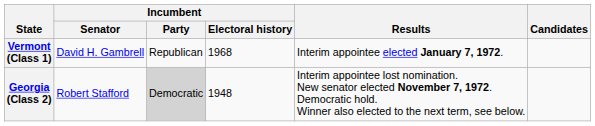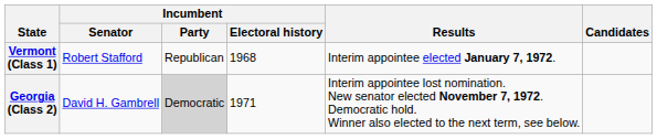Vermont (Class 1) | Incumbent / Senator: David H. Gambrell -> Robert Stafford
Georgia (Class 2) | Incumbent / Senator: Robert Stafford -> David H. Gambrell
Georgia (Class 2) | Incumbent / Electoral history: 1948 -> 1971
